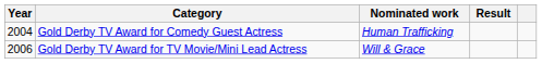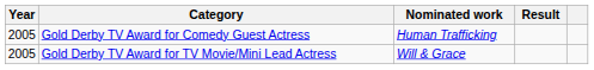Gold Derby TV Award for Comedy Guest Actress | Year: 2004 -> 2005
Gold Derby TV Award for TV Movie/Mini Lead Actress | Year: 2006 -> 2005
